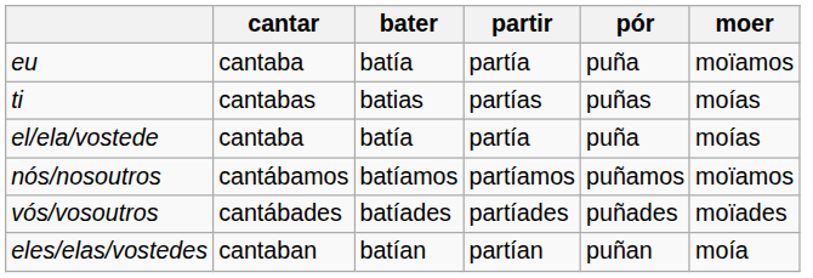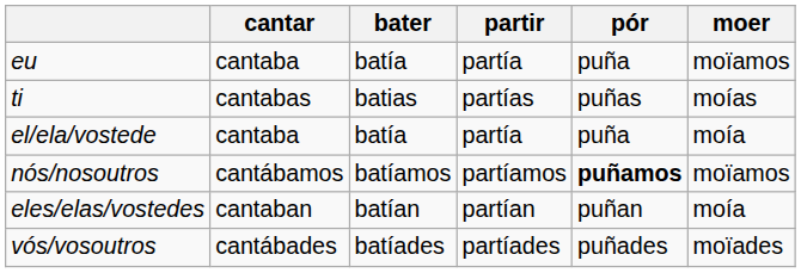el/ela/vostede | moer: moías -> moía
nós/nosoutros | pór: normal -> bold
rows swapped: vós/vosoutros <-> eles/elas/vostedes
